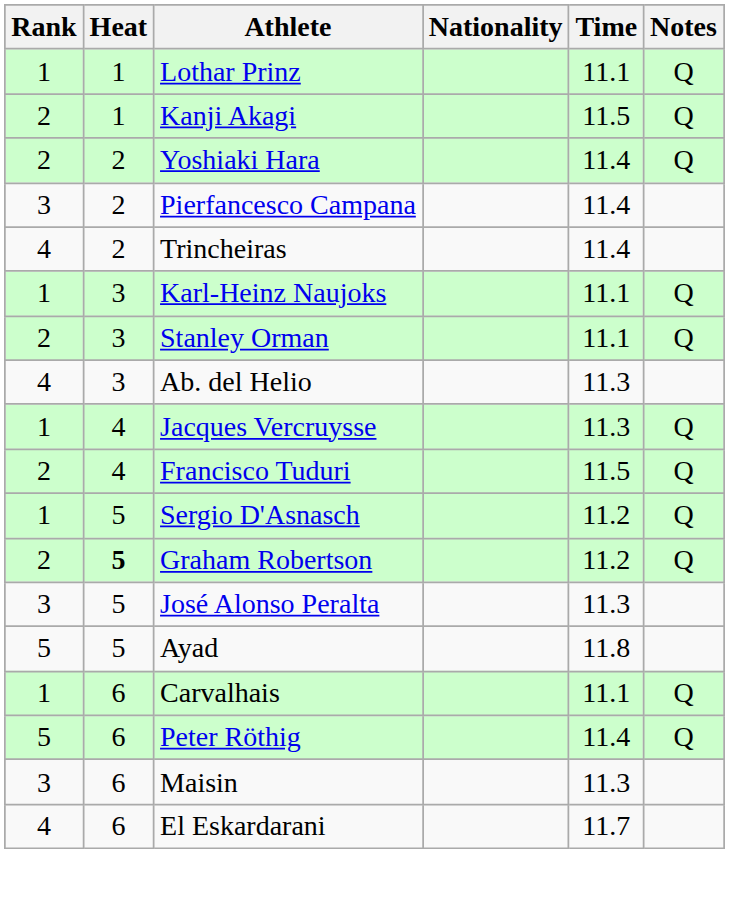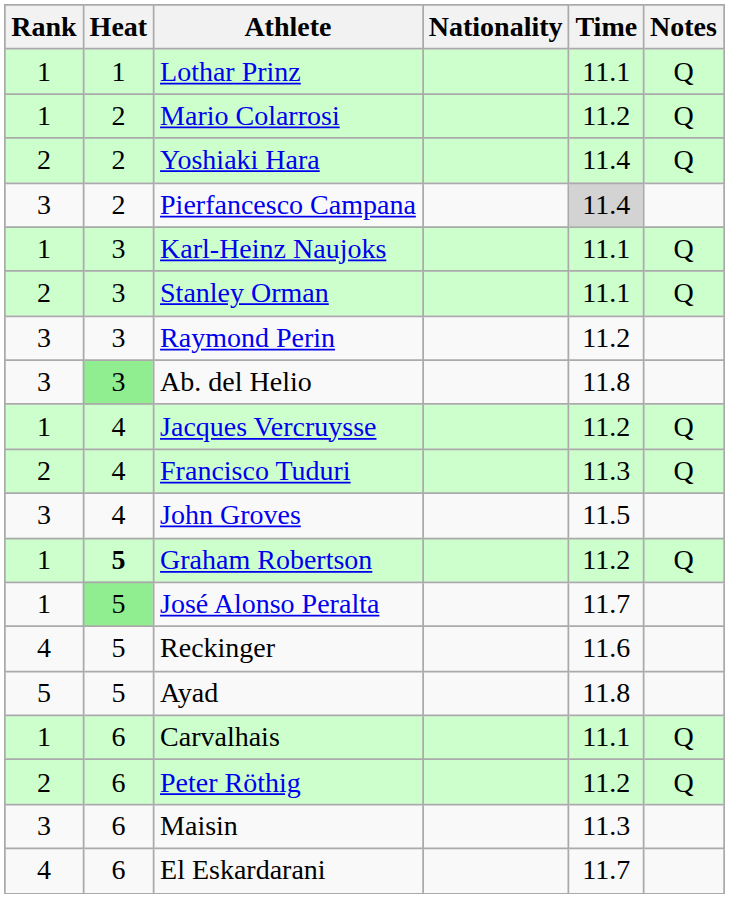- row: 2 | 1 | Kanji Akagi | 11.5 | Q
+ row: 1 | 2 | Mario Colarrosi | 11.2 | Q
Pierfancesco Campana | Time: no background -> lightgrey background
- row: 4 | 2 | Trincheiras | 11.4
+ row: 3 | 3 | Raymond Perin | 11.2
Ab. del Helio | Rank: 4 -> 3
Ab. del Helio | Heat: no background -> lightgreen background
Ab. del Helio | Time: 11.3 -> 11.8
Jacques Vercruysse | Time: 11.3 -> 11.2
Francisco Tuduri | Time: 11.5 -> 11.3
+ row: 3 | 4 | John Groves | 11.5
- row: 1 | 5 | Sergio D'Asnasch | 11.2 | Q
Graham Robertson | Rank: 2 -> 1
José Alonso Peralta | Rank: 3 -> 1
José Alonso Peralta | Heat: no background -> lightgreen background
José Alonso Peralta | Time: 11.3 -> 11.7
+ row: 4 | 5 | Reckinger | 11.6
Peter Röthig | Rank: 5 -> 2
Peter Röthig | Time: 11.4 -> 11.2
